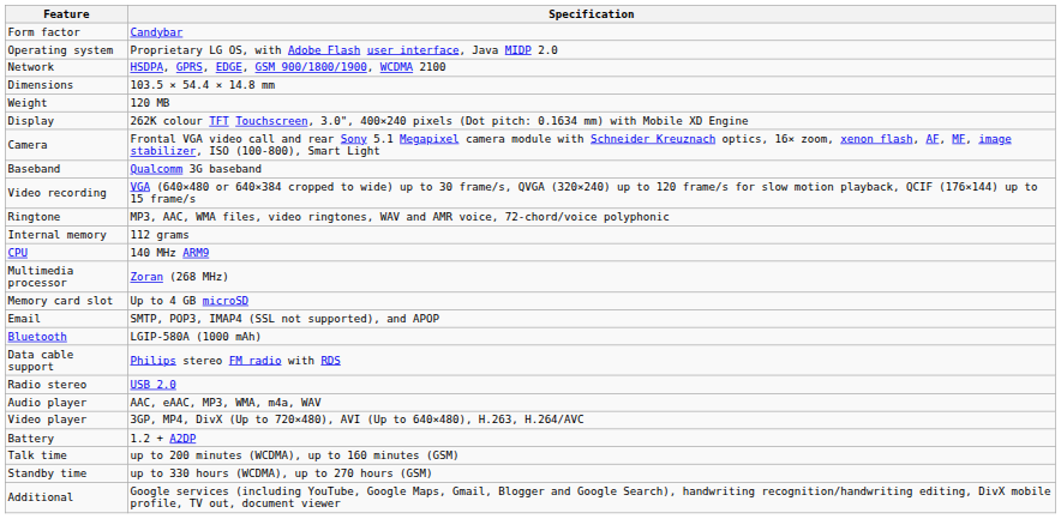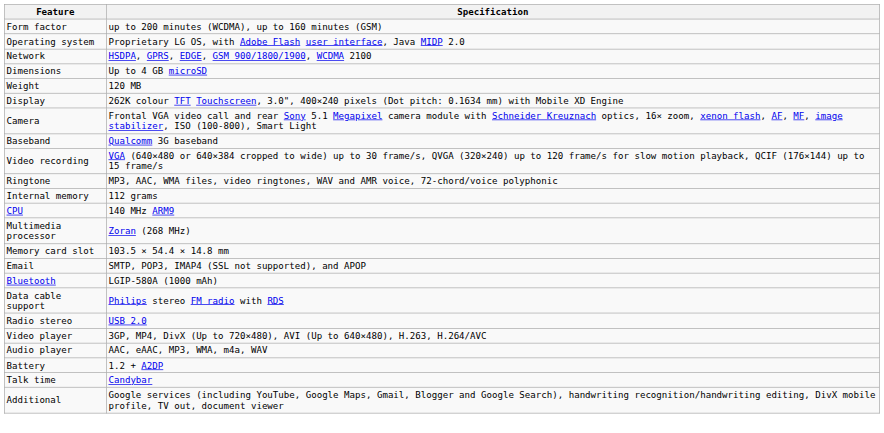Form factor | Specification: Candybar -> up to 200 minutes (WCDMA), up to 160 minutes (GSM)
Dimensions | Specification: 103.5 × 54.4 × 14.8 mm -> Up to 4 GB microSD
Memory card slot | Specification: Up to 4 GB microSD -> 103.5 × 54.4 × 14.8 mm
rows swapped: Audio player <-> Video player
Talk time | Specification: up to 200 minutes (WCDMA), up to 160 minutes (GSM) -> Candybar
- row: Standby time | up to 330 hours (WCDMA), up to 270 hours (GSM)
